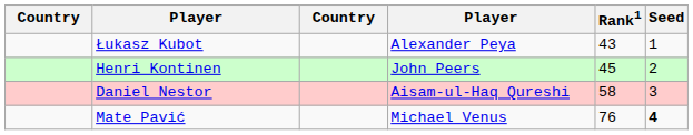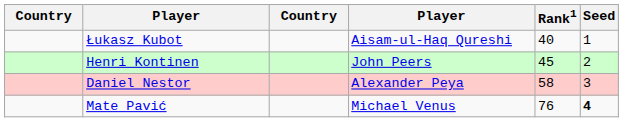Łukasz Kubot | column 4: Alexander Peya -> Aisam-ul-Haq Qureshi
Łukasz Kubot | Rank1: 43 -> 40
Daniel Nestor | column 4: Aisam-ul-Haq Qureshi -> Alexander Peya
